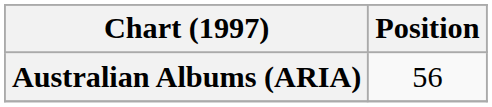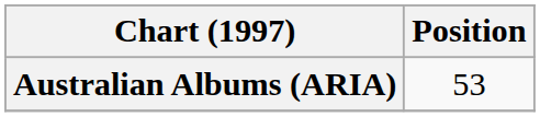Australian Albums (ARIA) | Position: 56 -> 53
